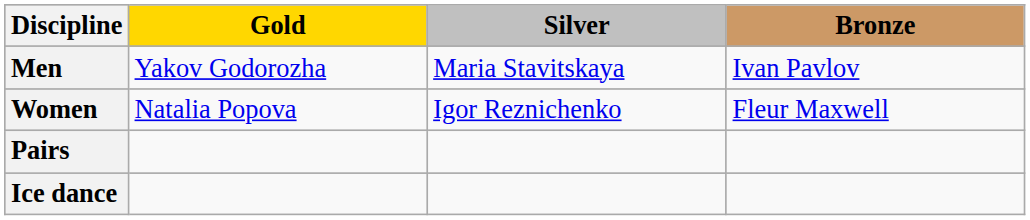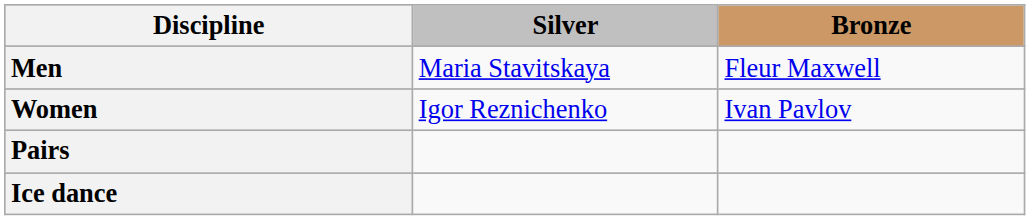- column: Gold | Yakov Godorozha | Natalia Popova
Men | Bronze: Ivan Pavlov -> Fleur Maxwell
Women | Bronze: Fleur Maxwell -> Ivan Pavlov
